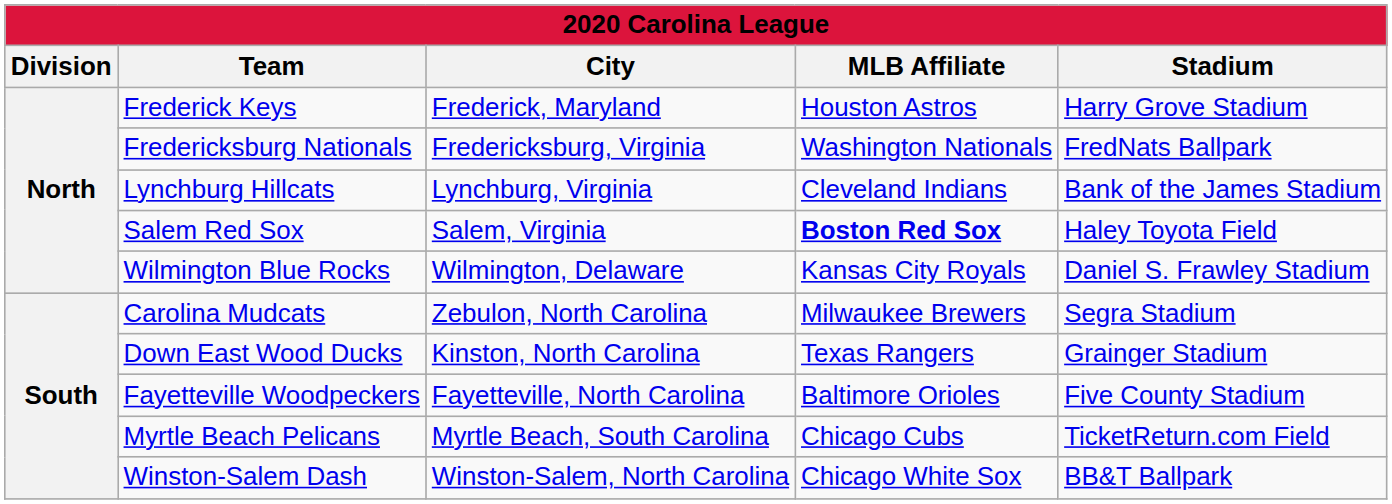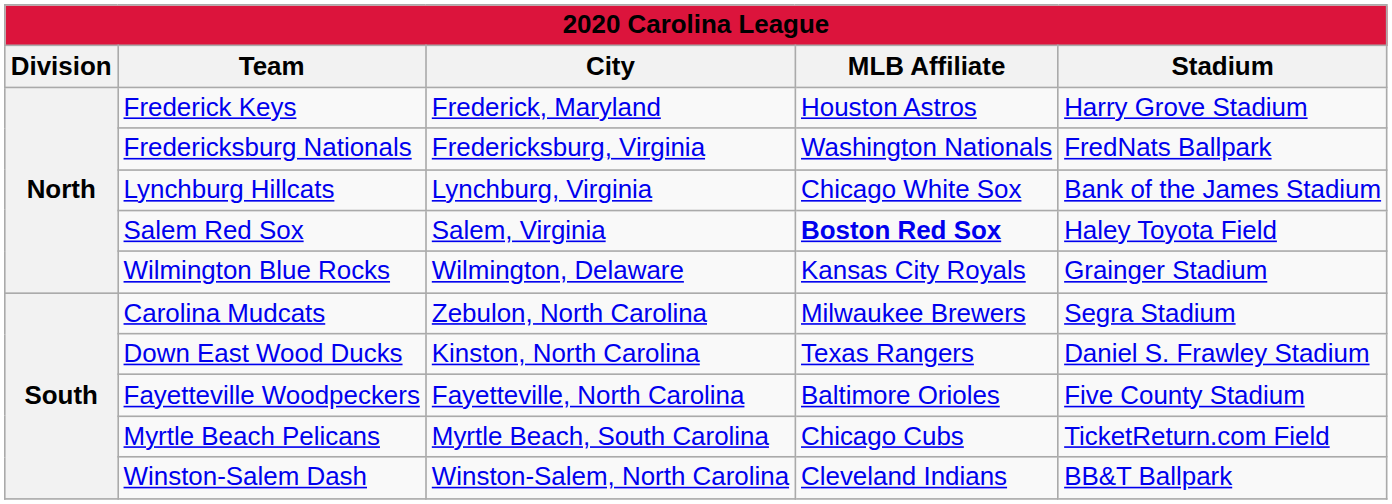Lynchburg Hillcats | MLB Affiliate: Cleveland Indians -> Chicago White Sox
Wilmington Blue Rocks | Stadium: Daniel S. Frawley Stadium -> Grainger Stadium
Down East Wood Ducks | Stadium: Grainger Stadium -> Daniel S. Frawley Stadium
Winston-Salem Dash | MLB Affiliate: Chicago White Sox -> Cleveland Indians
